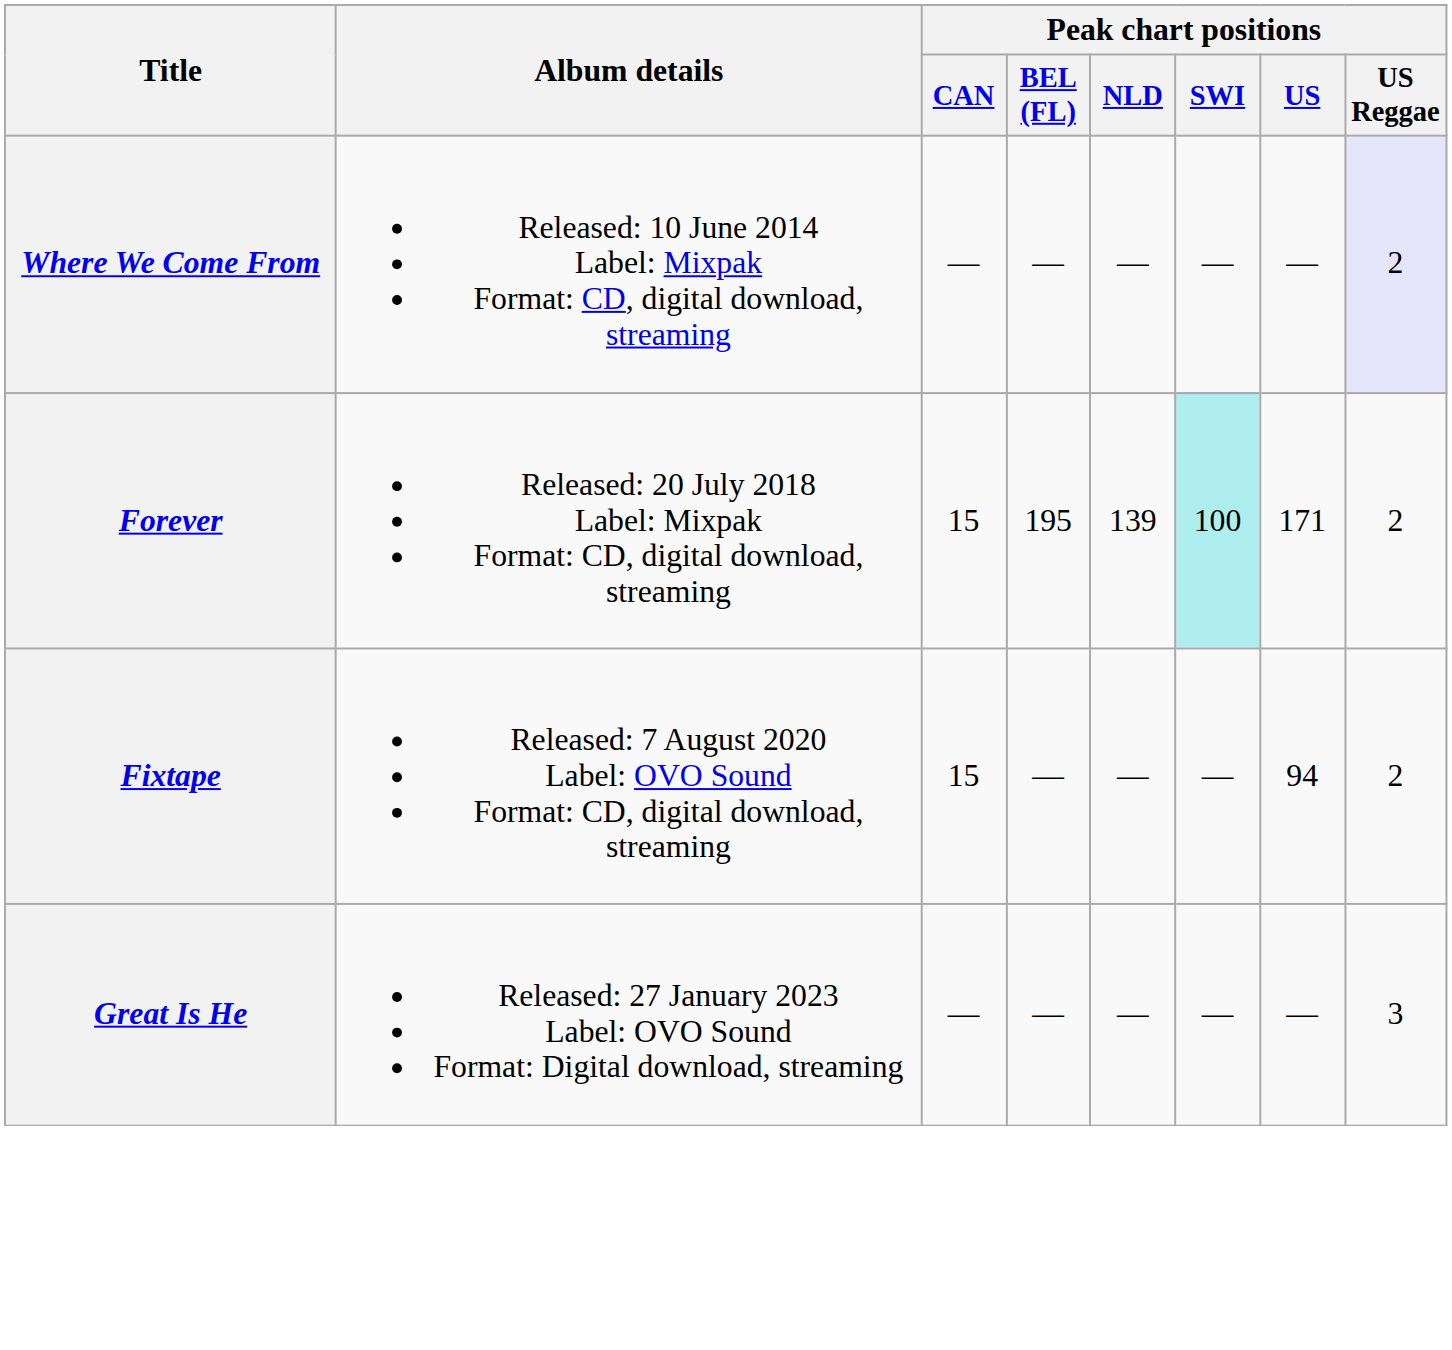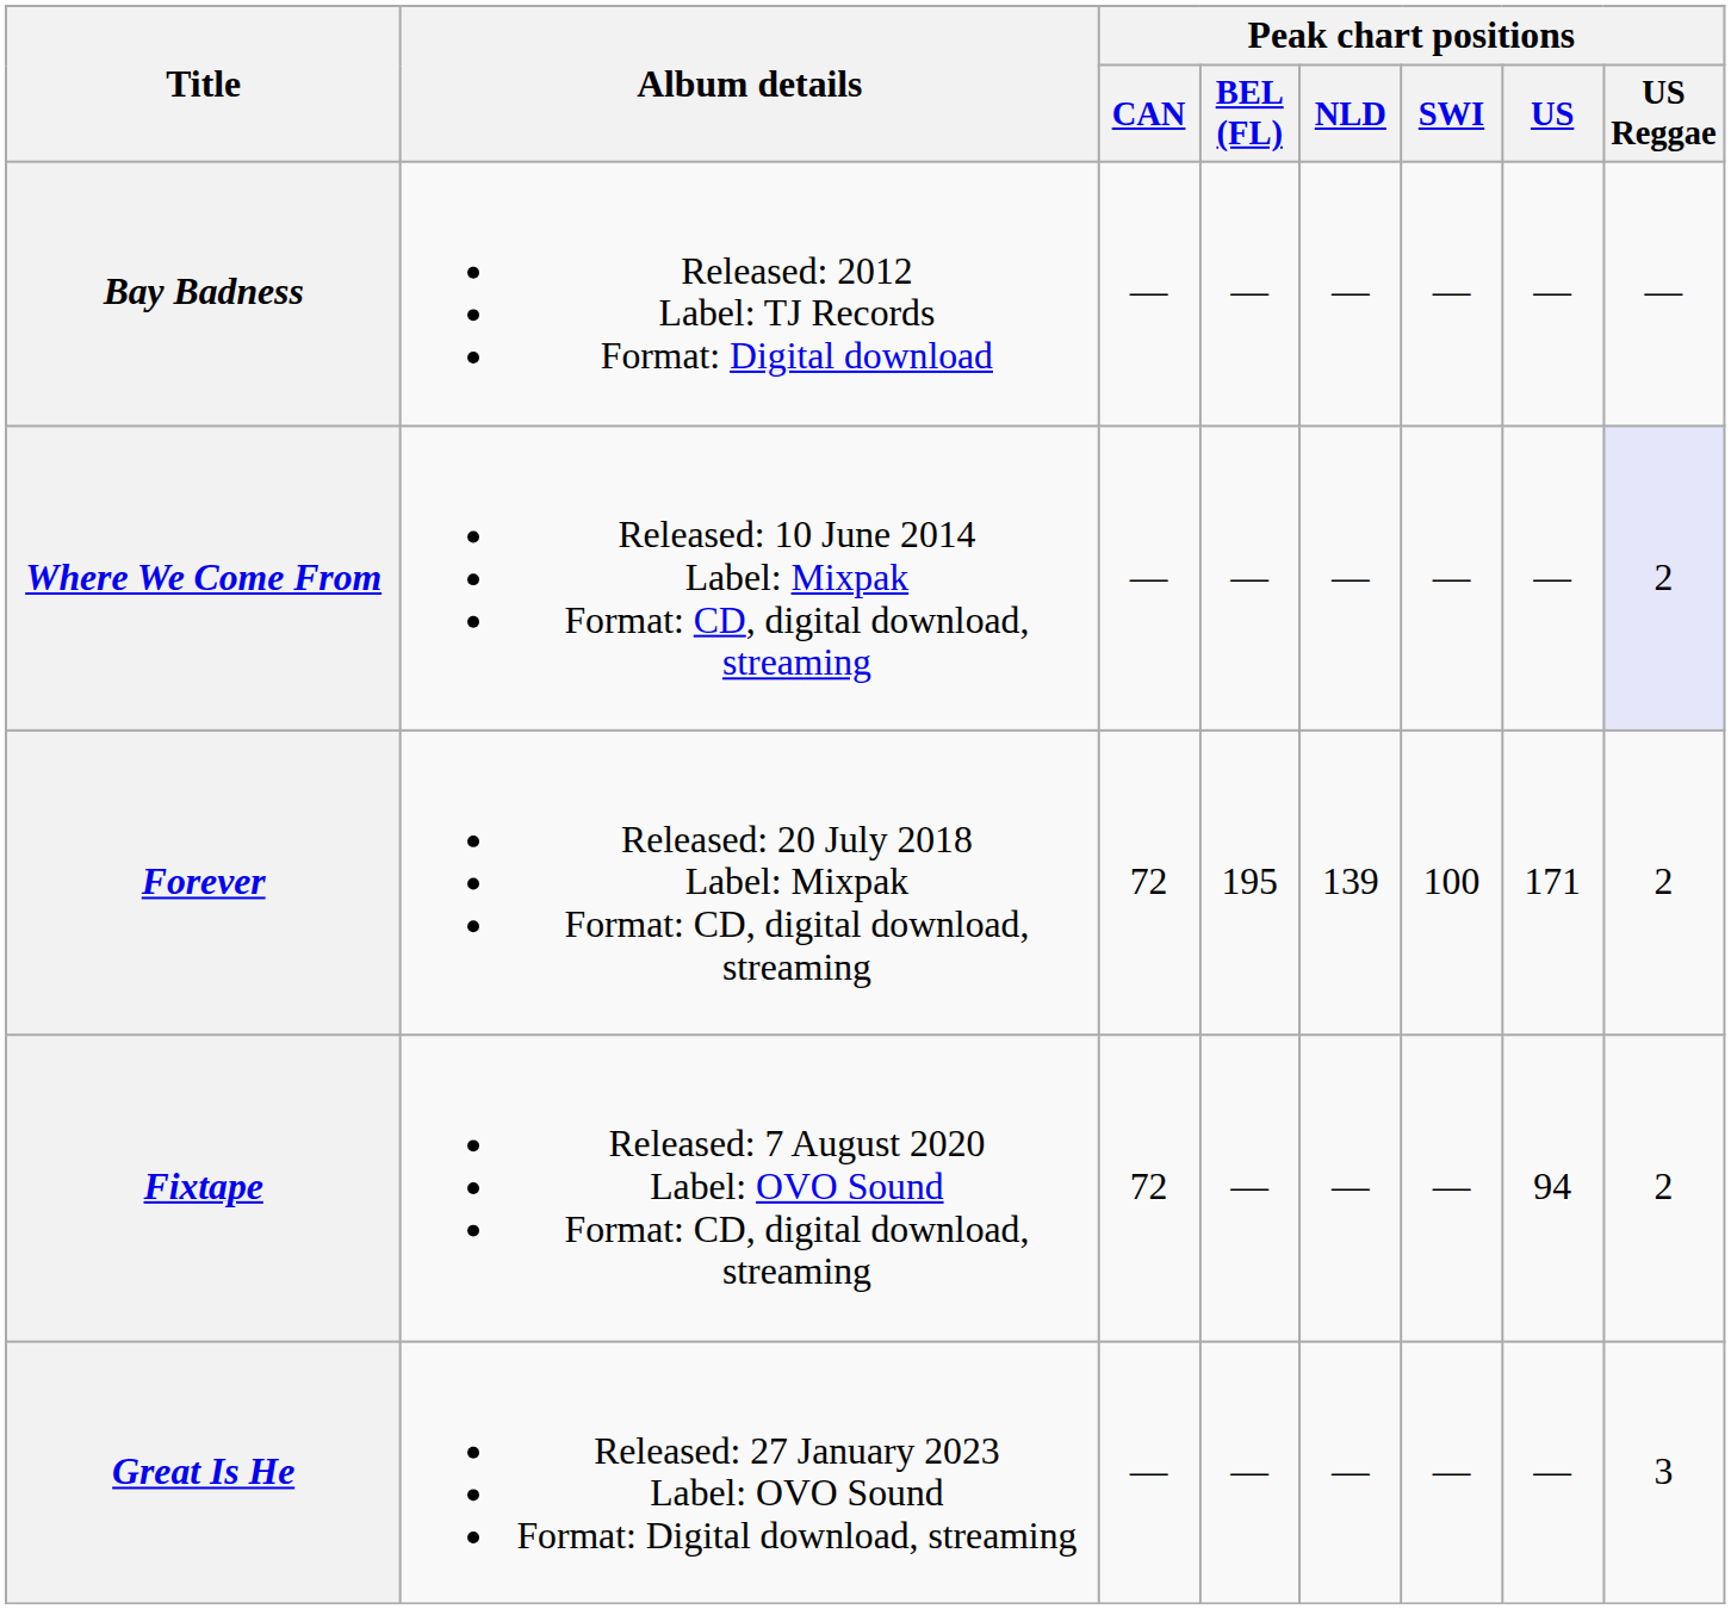+ row: Bay Badness | Released: 2012 Label: TJ Records Format: Digital download | — | — | — | — | — | —
Forever | Peak chart positions / CAN: 15 -> 72
Forever | Peak chart positions / SWI: paleturquoise background -> no background
Fixtape | Peak chart positions / CAN: 15 -> 72
